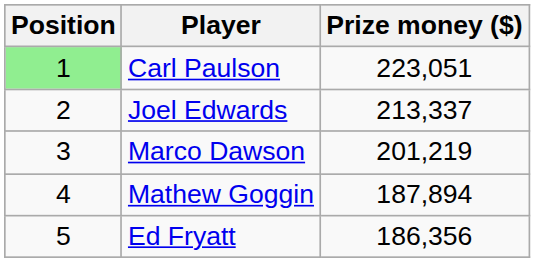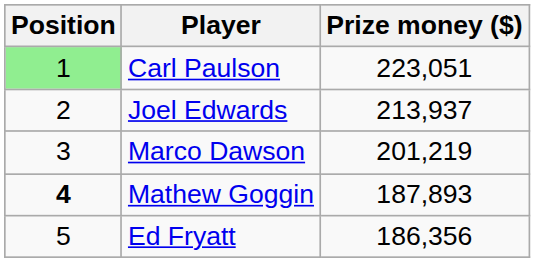Joel Edwards | Prize money ($): 213,337 -> 213,937
Mathew Goggin | Position: normal -> bold
Mathew Goggin | Prize money ($): 187,894 -> 187,893
